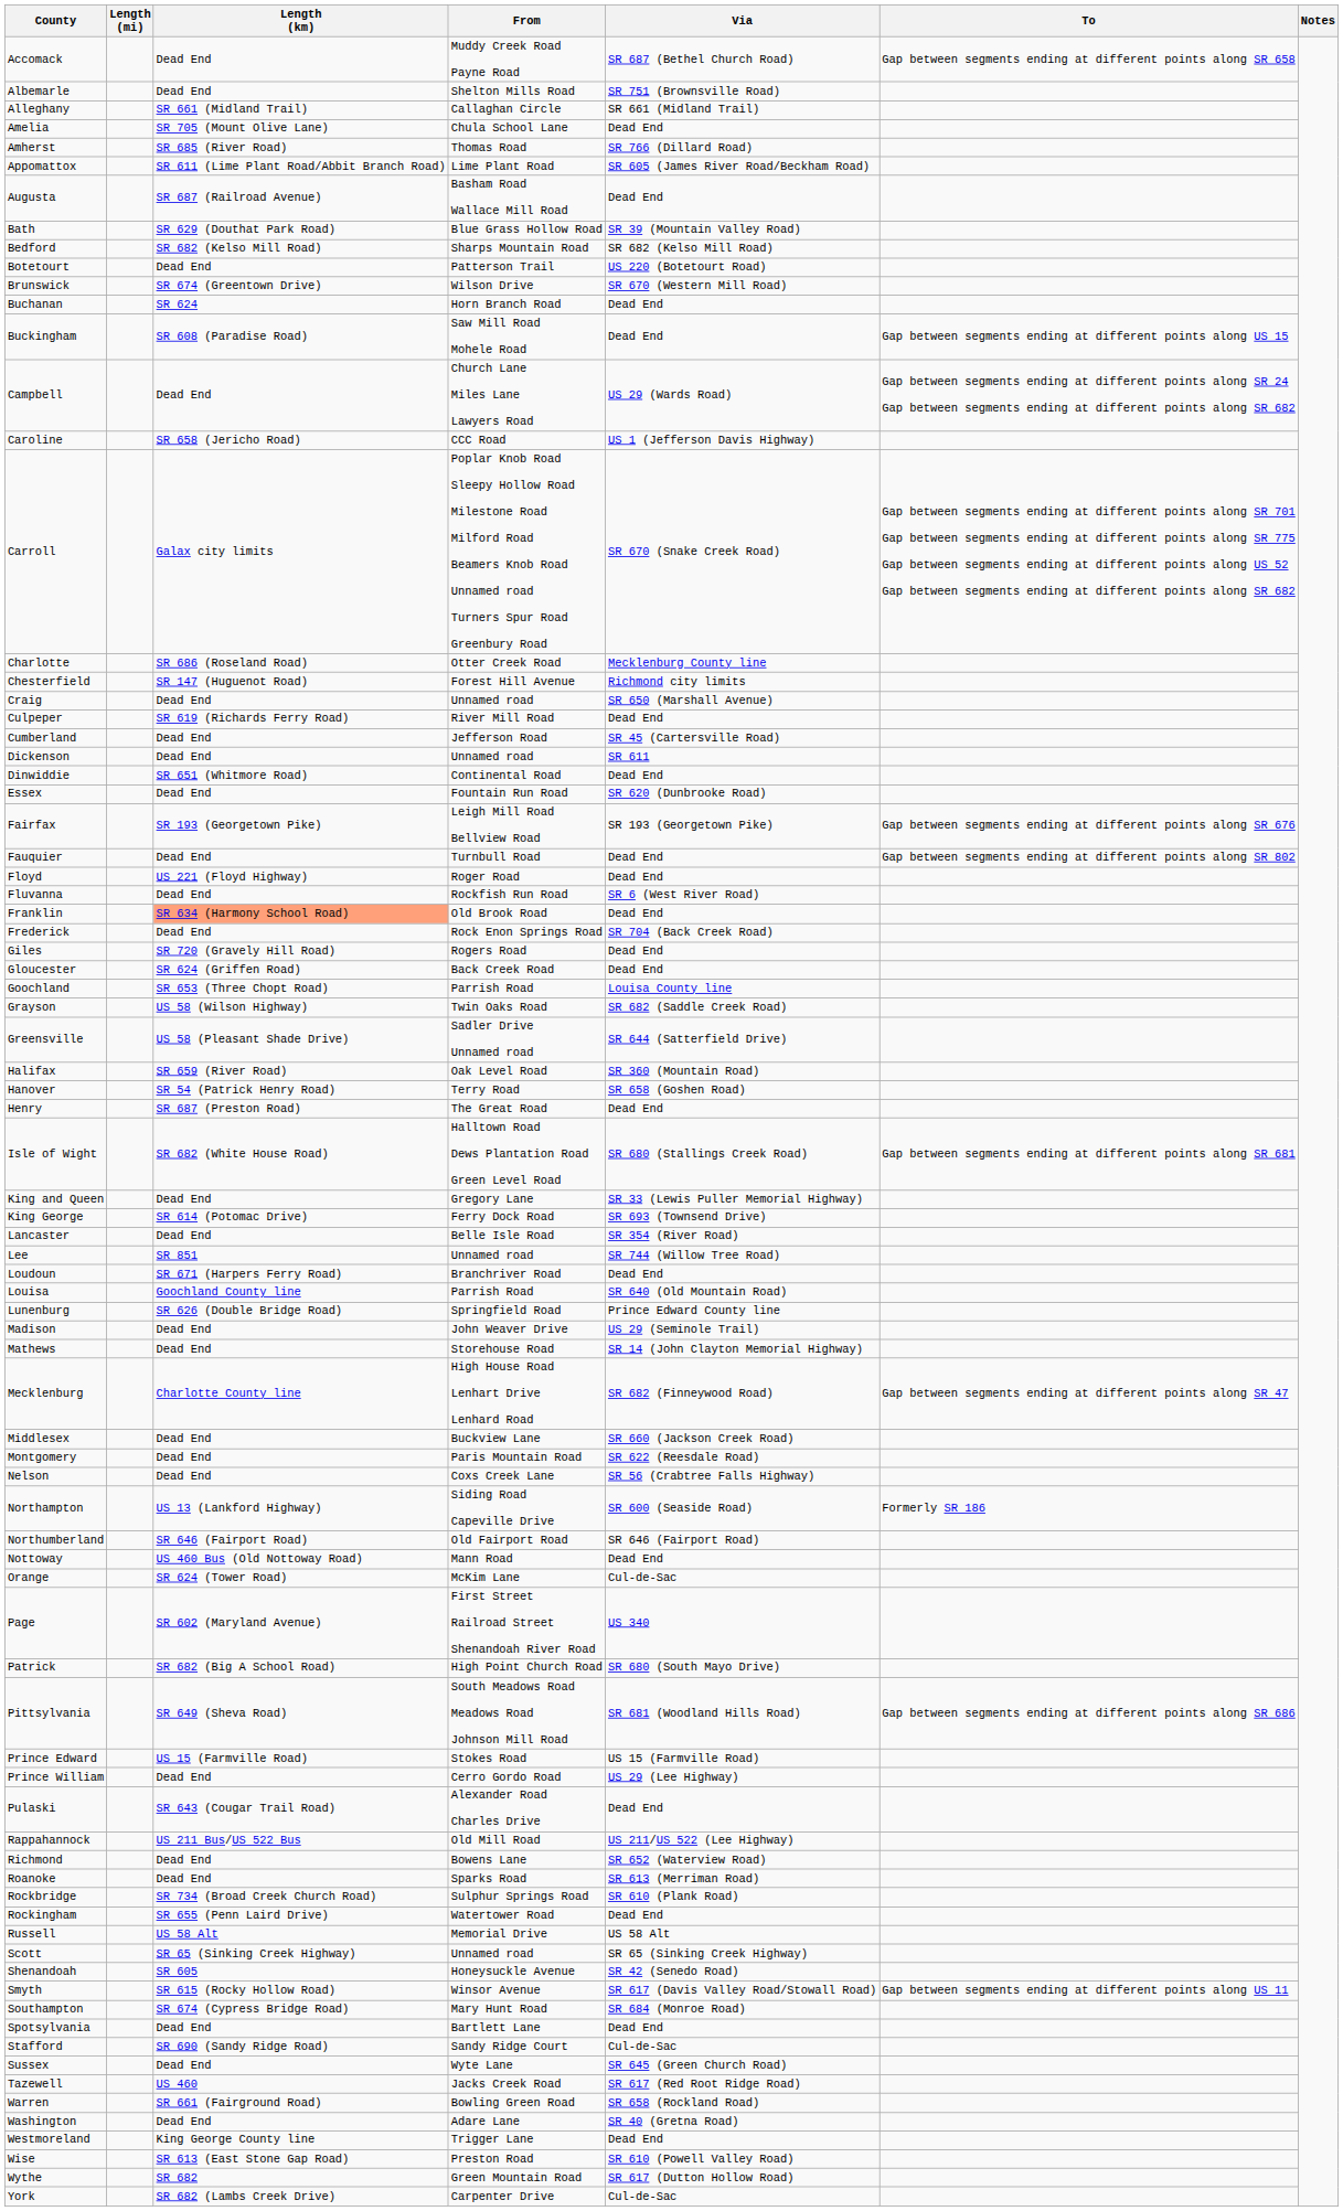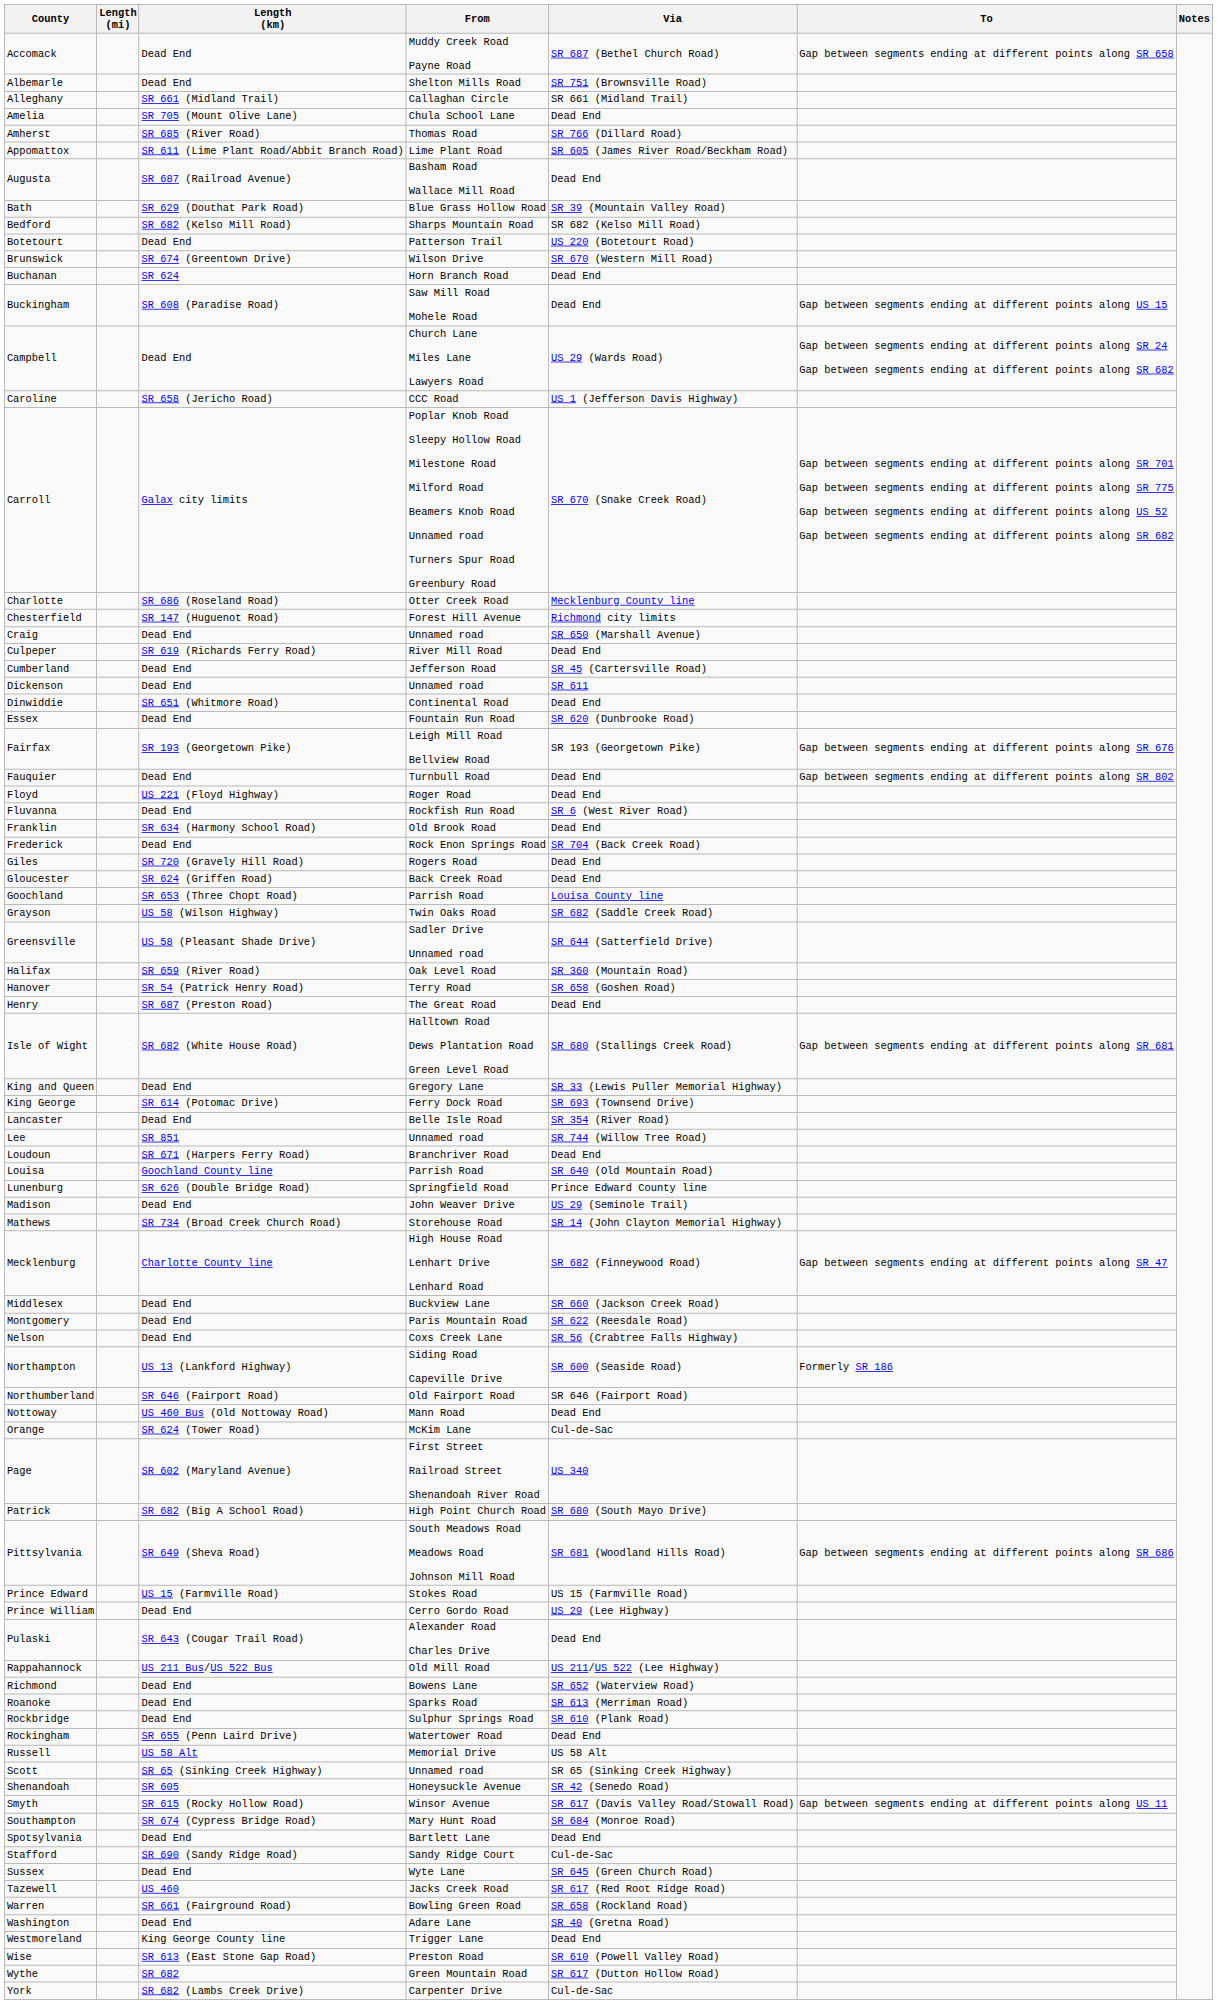Franklin | Length (km): lightsalmon background -> no background
Mathews | Length (km): Dead End -> SR 734 (Broad Creek Church Road)
Rockbridge | Length (km): SR 734 (Broad Creek Church Road) -> Dead End
